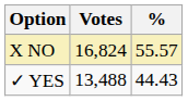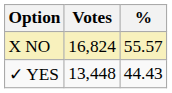✓ YES | Votes: 13,488 -> 13,448
